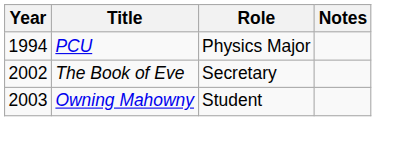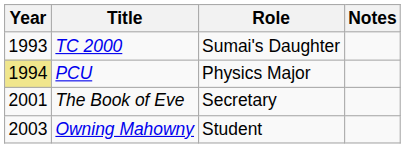+ row: 1993 | TC 2000 | Sumai's Daughter
PCU | Year: no background -> khaki background
The Book of Eve | Year: 2002 -> 2001
